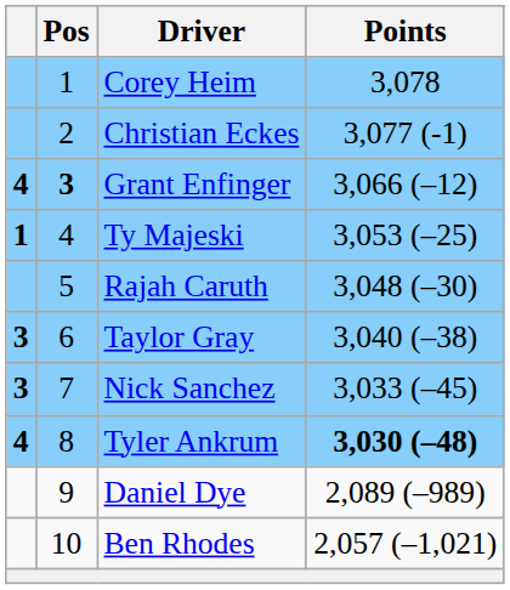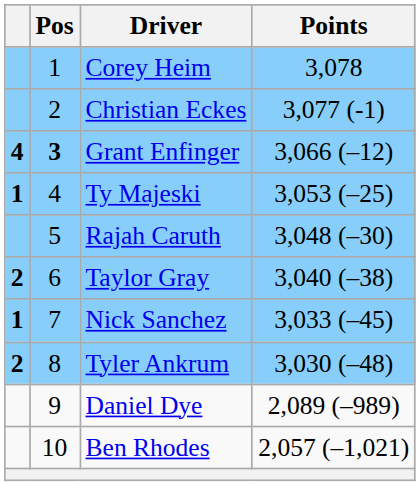Taylor Gray | column 1: 3 -> 2
Nick Sanchez | column 1: 3 -> 1
Tyler Ankrum | column 1: 4 -> 2
Tyler Ankrum | Points: bold -> normal
